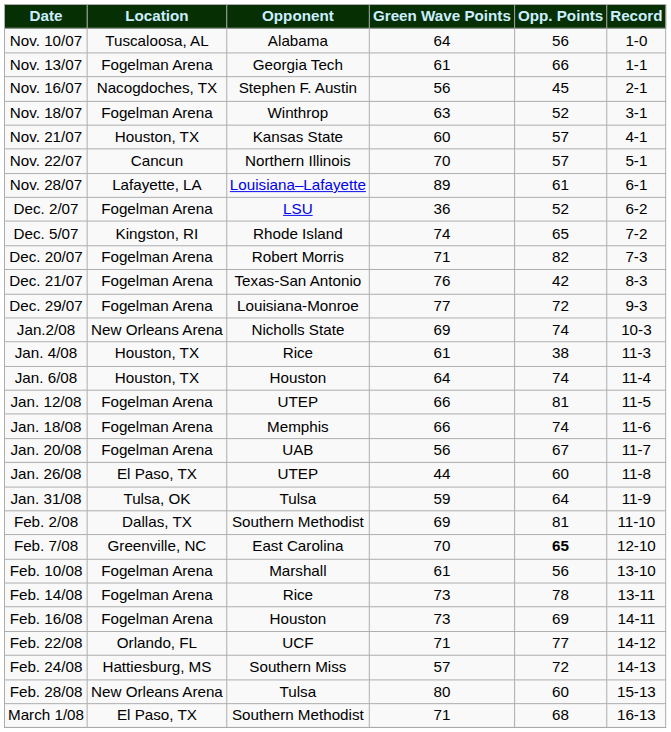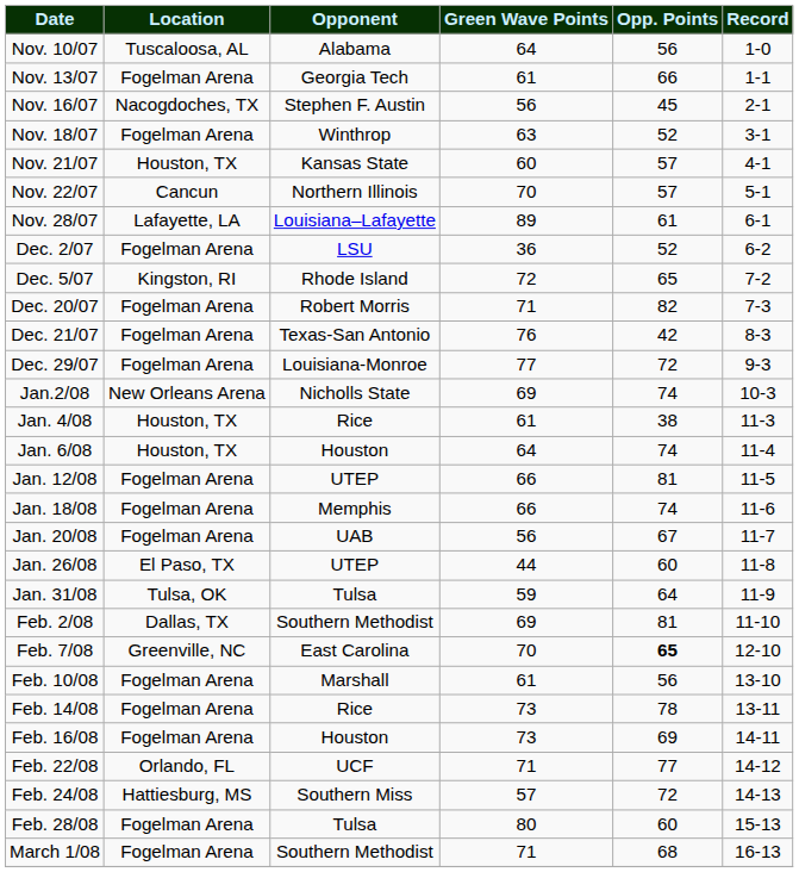Dec. 5/07 | Green Wave Points: 74 -> 72
Feb. 28/08 | Location: New Orleans Arena -> Fogelman Arena
March 1/08 | Location: El Paso, TX -> Fogelman Arena
